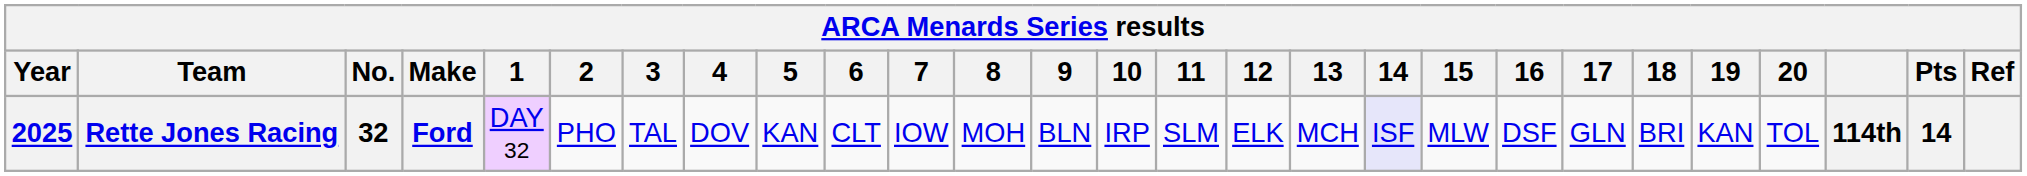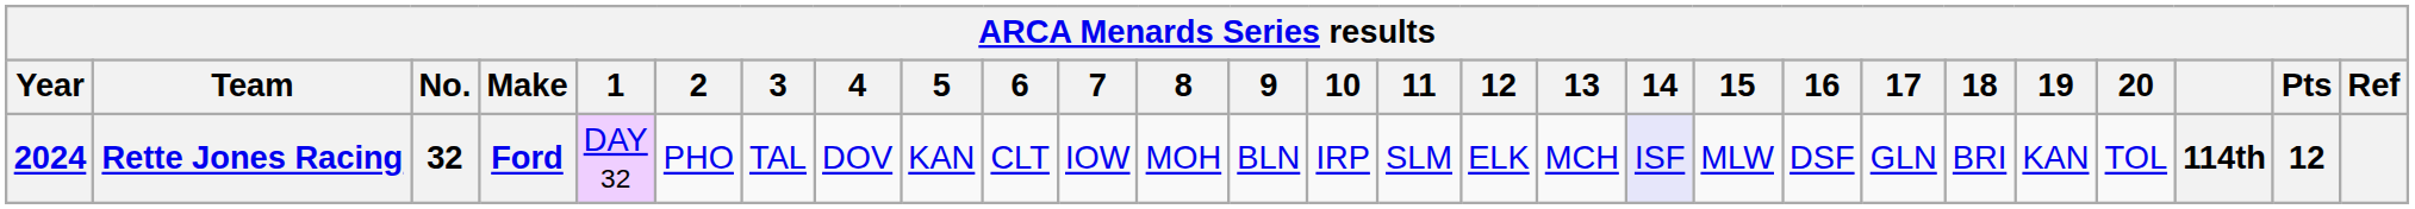Rette Jones Racing | Year: 2025 -> 2024
Rette Jones Racing | Pts: 14 -> 12
